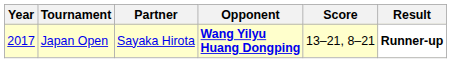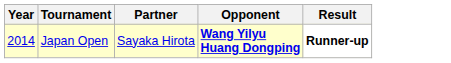- column: Score | 13–21, 8–21
Japan Open | Year: 2017 -> 2014
